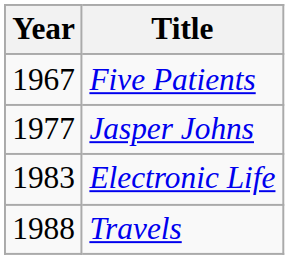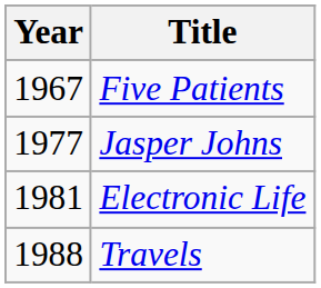Electronic Life | Year: 1983 -> 1981
